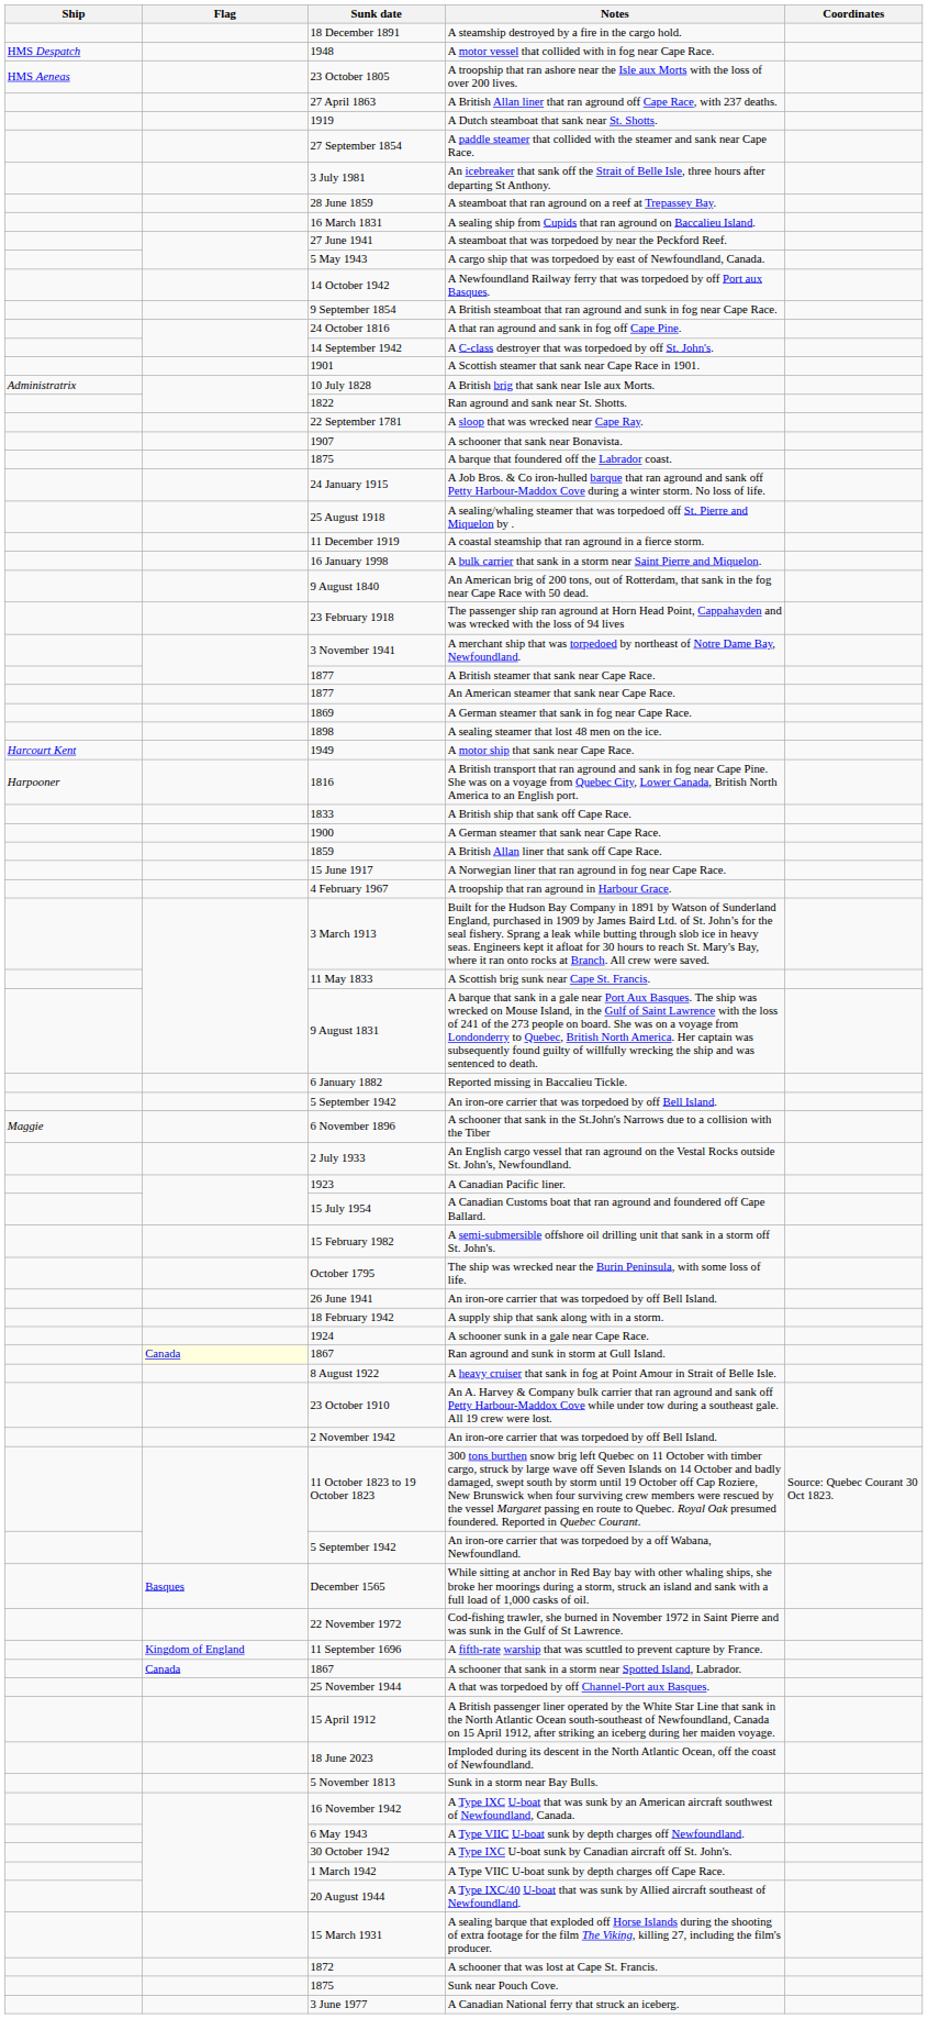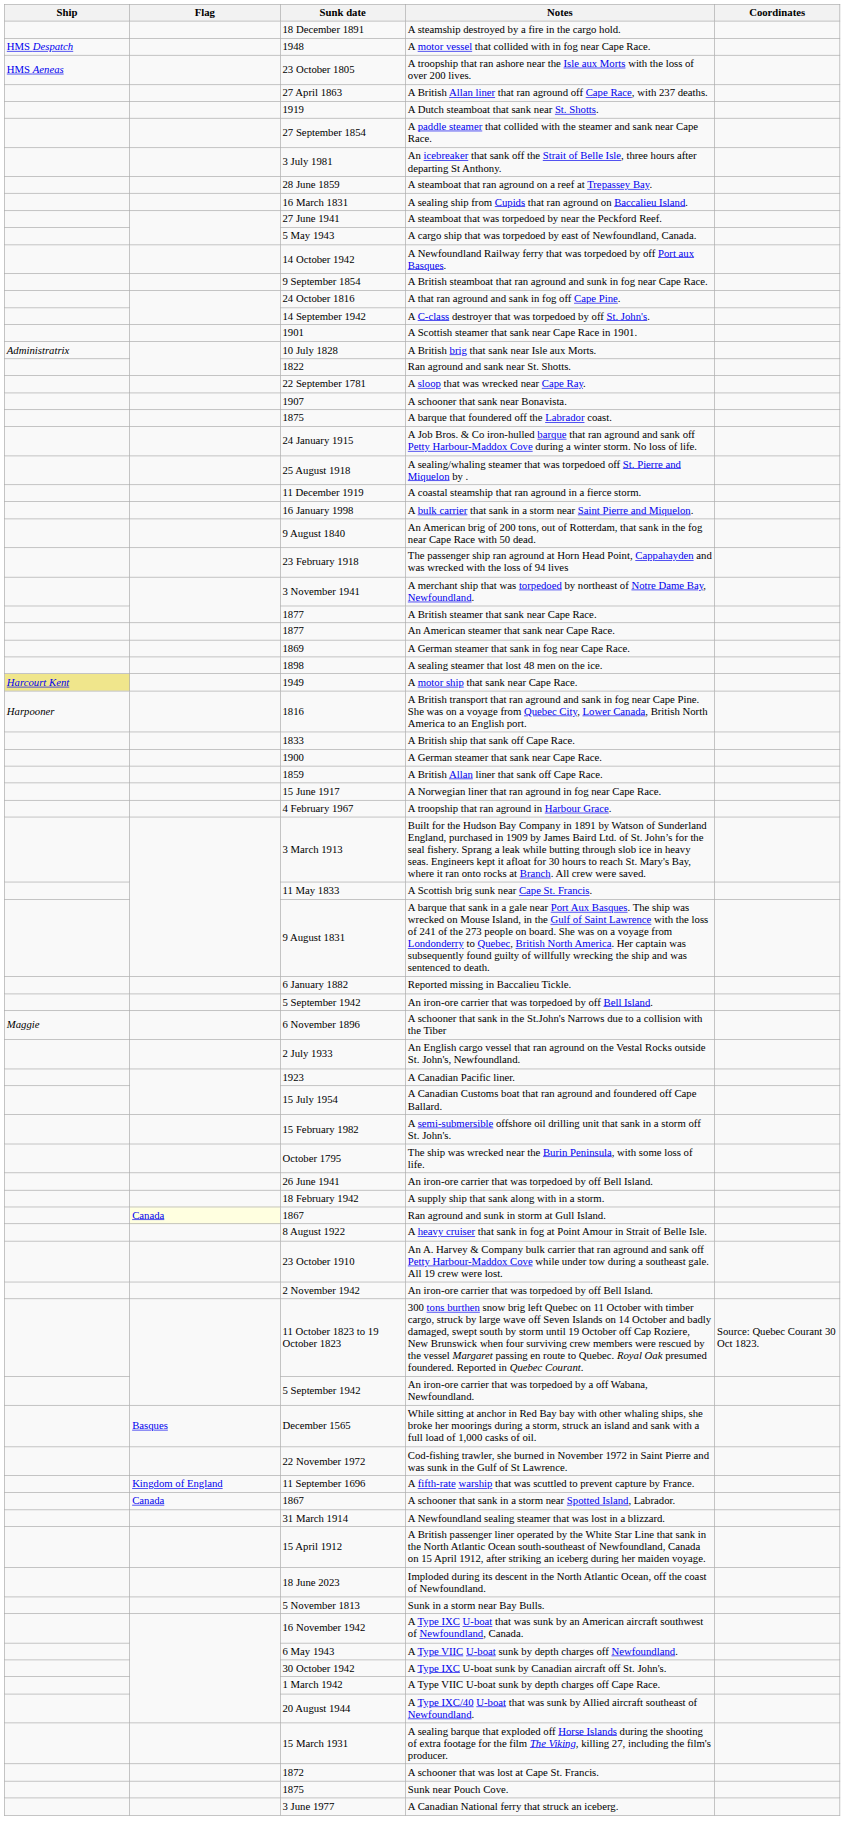A motor ship that sank near Cape Race. | Ship: no background -> khaki background
- row: 1924 | A schooner sunk in a gale near Cape Race.
- row: 25 November 1944 | A that was torpedoed by off Channel-Port aux Basques.
+ row: 31 March 1914 | A Newfoundland sealing steamer that was lost in a blizzard.
